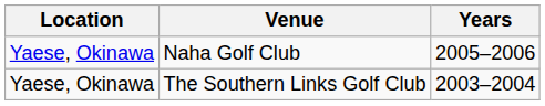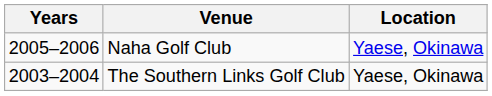columns swapped: Years <-> Location
